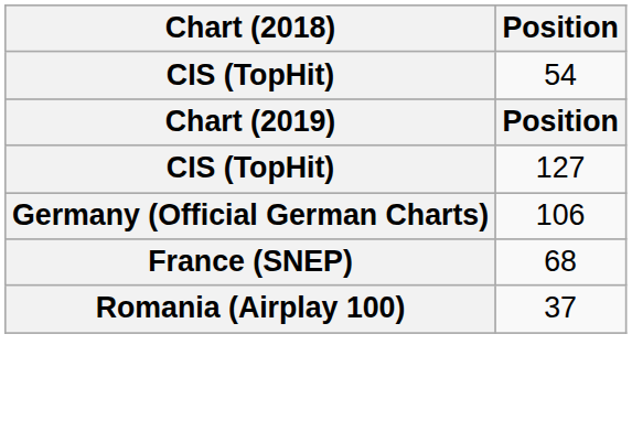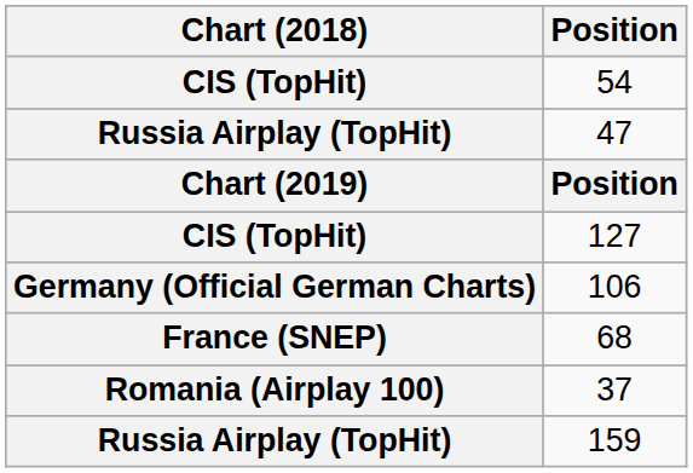+ row: Russia Airplay (TopHit) | 47
+ row: Russia Airplay (TopHit) | 159
